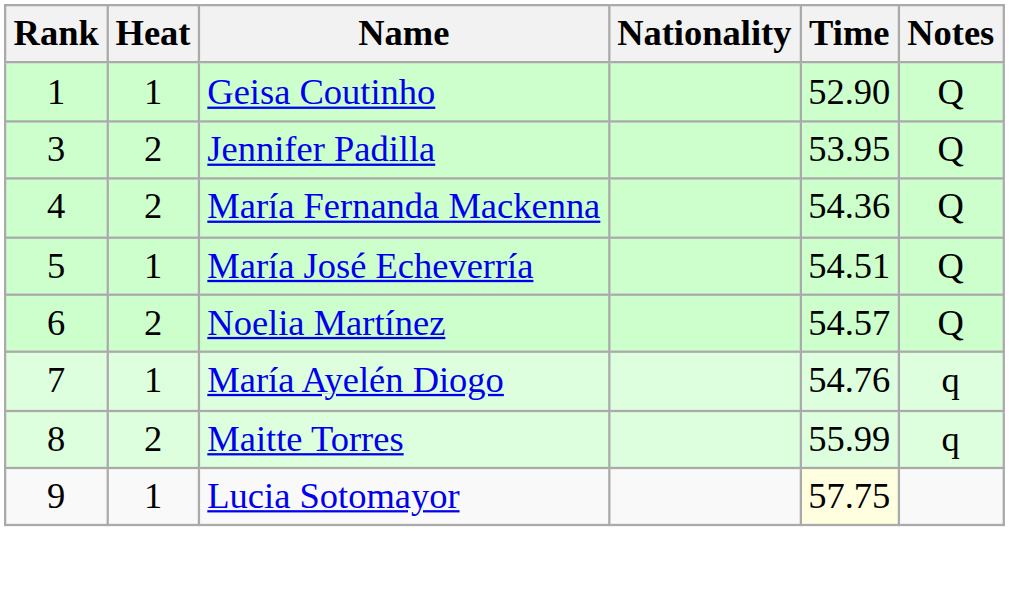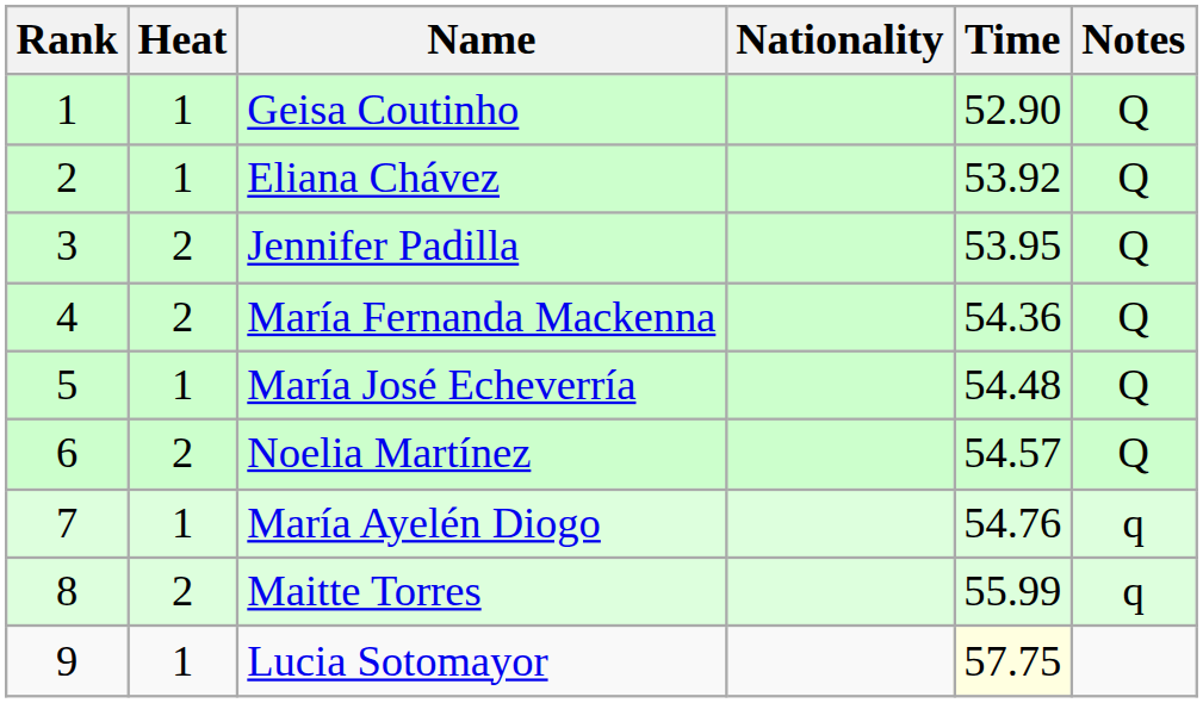+ row: 2 | 1 | Eliana Chávez | 53.92 | Q
María José Echeverría | Time: 54.51 -> 54.48
